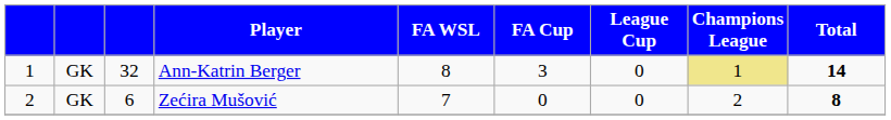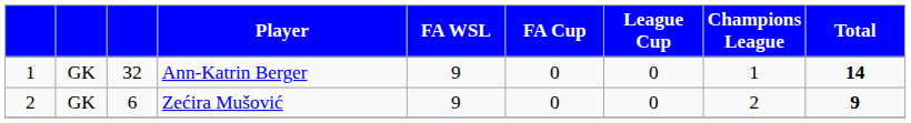Ann-Katrin Berger | FA WSL: 8 -> 9
Ann-Katrin Berger | FA Cup: 3 -> 0
Ann-Katrin Berger | Champions League: khaki background -> no background
Zećira Mušović | FA WSL: 7 -> 9
Zećira Mušović | Total: 8 -> 9
